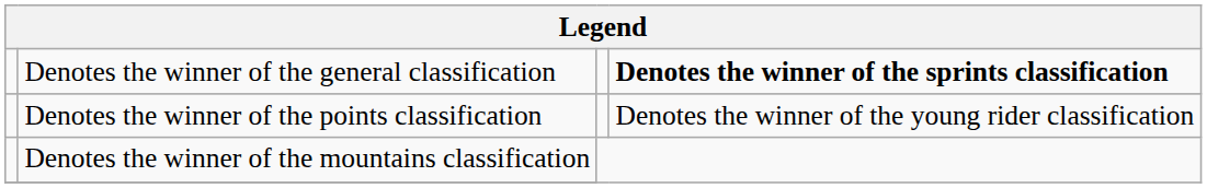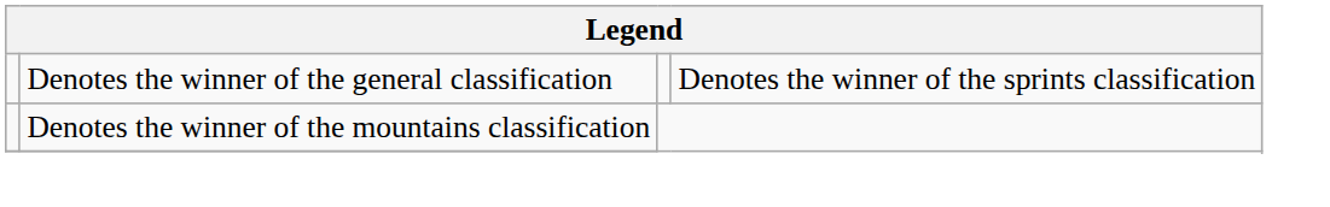Denotes the winner of the general classification | column 4: bold -> normal
- row: Denotes the winner of the points classification | Denotes the winner of the young rider classification
